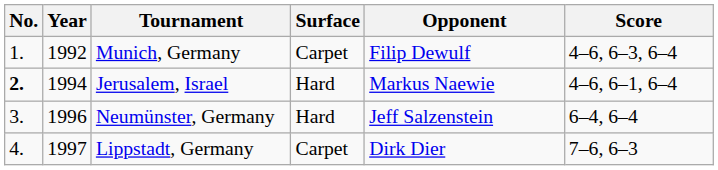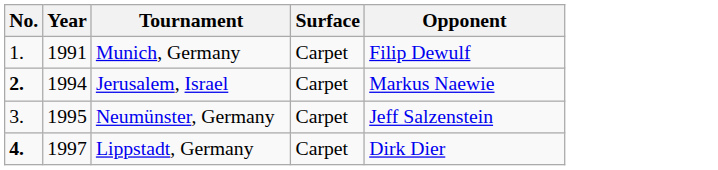- column: Score | 4–6, 6–3, 6–4 | 4–6, 6–1, 6–4 | 6–4, 6–4 | 7–6, 6–3
Munich, Germany | Year: 1992 -> 1991
Jerusalem, Israel | Surface: Hard -> Carpet
Neumünster, Germany | Year: 1996 -> 1995
Neumünster, Germany | Surface: Hard -> Carpet
Lippstadt, Germany | No.: normal -> bold
